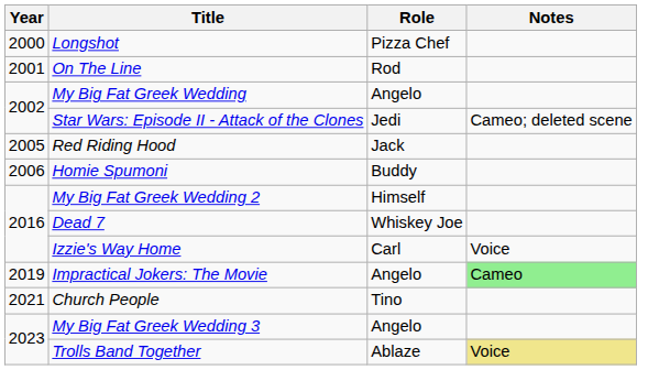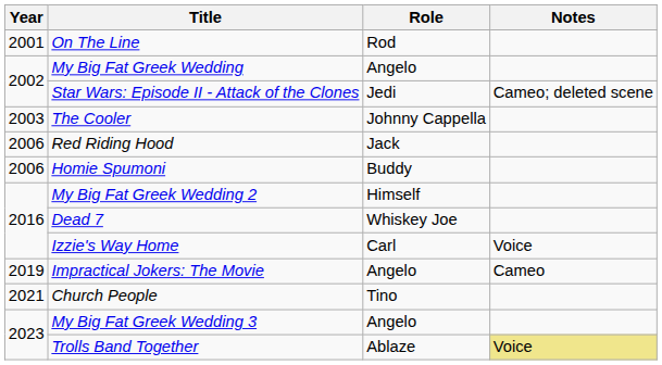- row: 2000 | Longshot | Pizza Chef
+ row: 2003 | The Cooler | Johnny Cappella
Red Riding Hood | Year: 2005 -> 2006
Impractical Jokers: The Movie | Notes: lightgreen background -> no background
